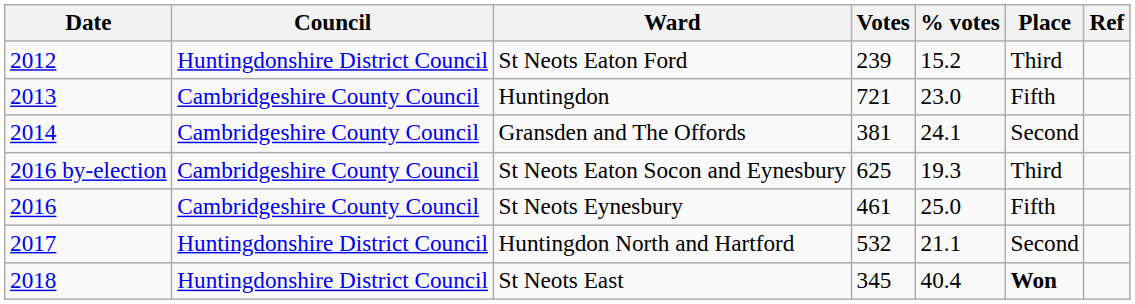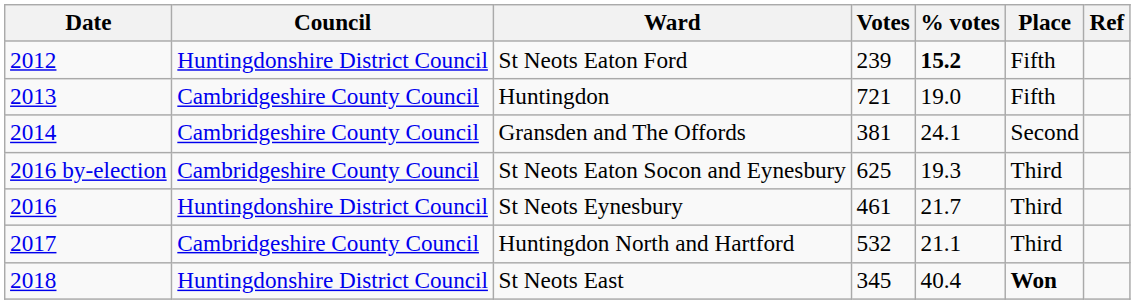St Neots Eaton Ford | % votes: normal -> bold
St Neots Eaton Ford | Place: Third -> Fifth
Huntingdon | % votes: 23.0 -> 19.0
St Neots Eynesbury | Council: Cambridgeshire County Council -> Huntingdonshire District Council
St Neots Eynesbury | % votes: 25.0 -> 21.7
St Neots Eynesbury | Place: Fifth -> Third
Huntingdon North and Hartford | Council: Huntingdonshire District Council -> Cambridgeshire County Council
Huntingdon North and Hartford | Place: Second -> Third
